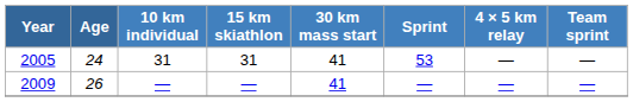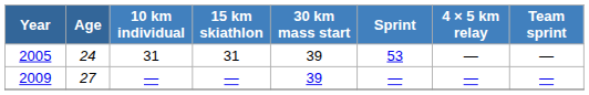2005 | 30 km mass start: 41 -> 39
2009 | Age: 26 -> 27
2009 | 30 km mass start: 41 -> 39
